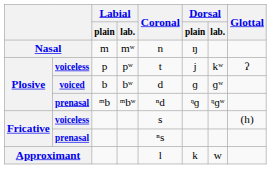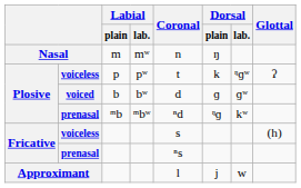voiceless / p | Dorsal / plain: j -> k
voiceless / p | Dorsal / lab.: kʷ -> ᵑɡʷ
prenasal / ᵐb | Dorsal / lab.: ᵑɡʷ -> kʷ
Approximant | Dorsal / plain: k -> j
